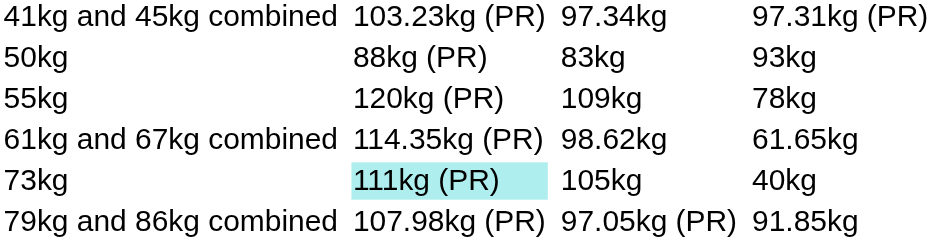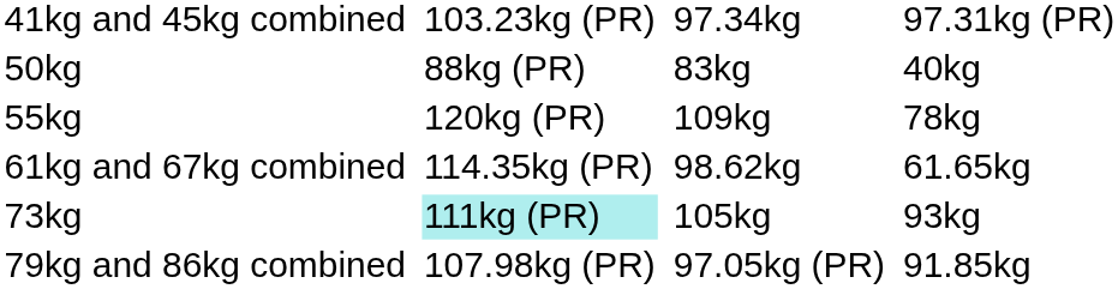50kg | column 7: 93kg -> 40kg
73kg | column 7: 40kg -> 93kg
